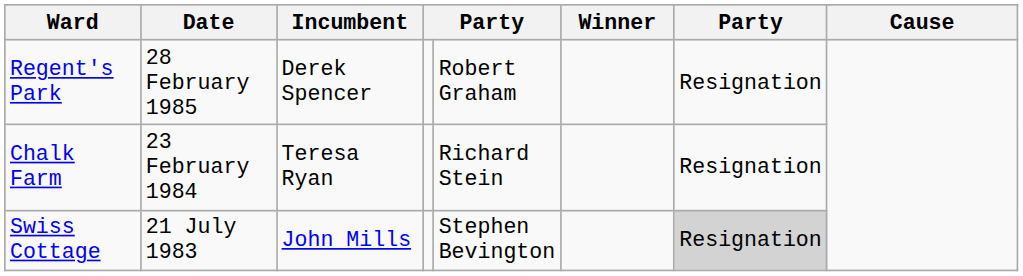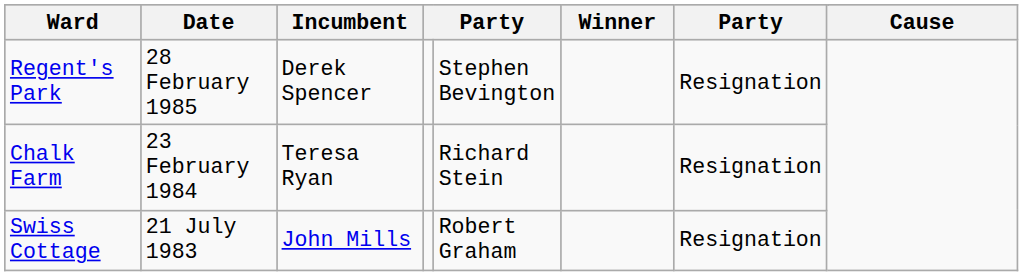Regent's Park | column 5: Robert Graham -> Stephen Bevington
Swiss Cottage | column 5: Stephen Bevington -> Robert Graham
Swiss Cottage | column 7: lightgrey background -> no background
